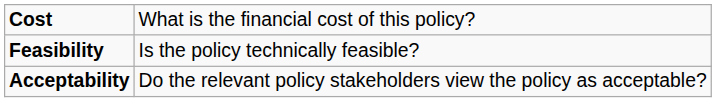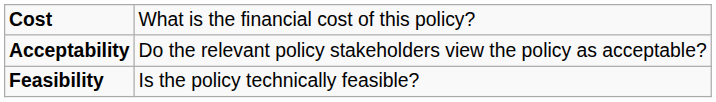rows swapped: Feasibility <-> Acceptability
